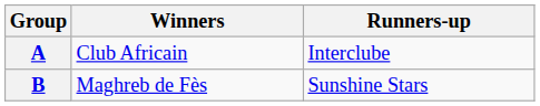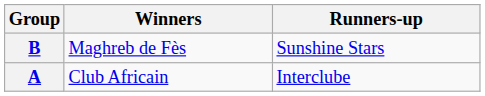rows swapped: A <-> B
